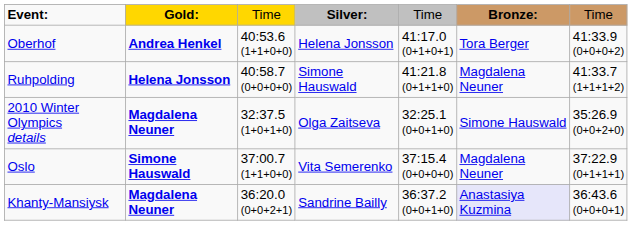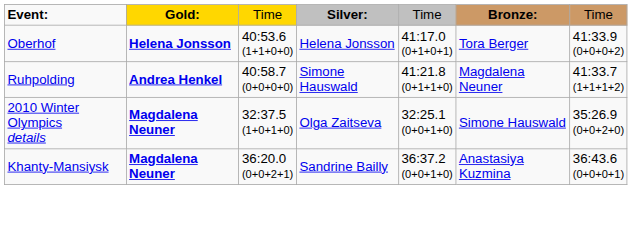Oberhof | column 2: Andrea Henkel -> Helena Jonsson
Ruhpolding | column 2: Helena Jonsson -> Andrea Henkel
- row: Oslo | Simone Hauswald | 37:00.7 (1+1+0+0) | Vita Semerenko | 37:15.4 (0+0+0+0) | Magdalena Neuner | 37:22.9 (0+1+1+1)
Khanty-Mansiysk | column 6: lavender background -> no background
